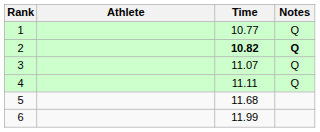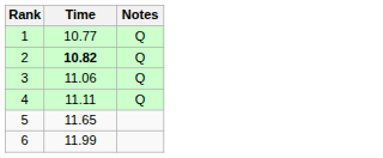- column: Athlete
2 | Notes: bold -> normal
3 | Time: 11.07 -> 11.06
5 | Time: 11.68 -> 11.65
